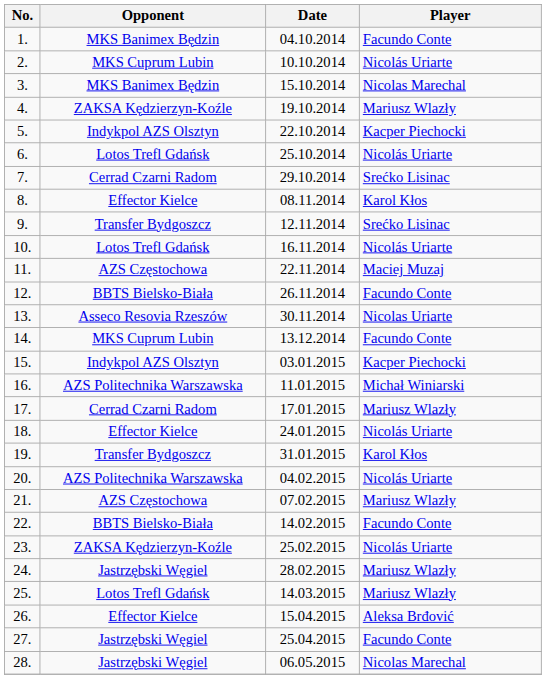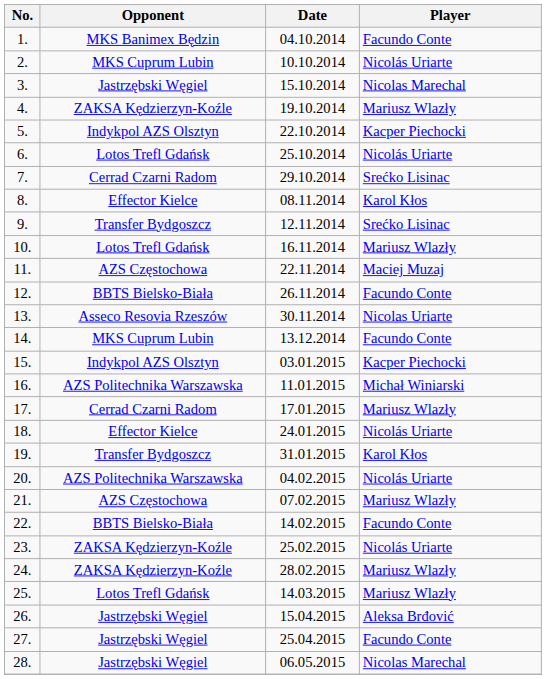3. | Opponent: MKS Banimex Będzin -> Jastrzębski Węgiel
10. | Player: Nicolás Uriarte -> Mariusz Wlazły
24. | Opponent: Jastrzębski Węgiel -> ZAKSA Kędzierzyn-Koźle
26. | Opponent: Effector Kielce -> Jastrzębski Węgiel
